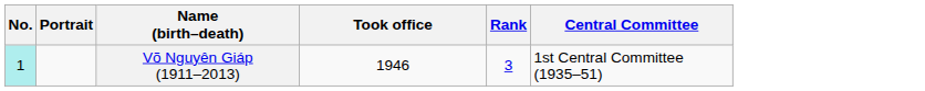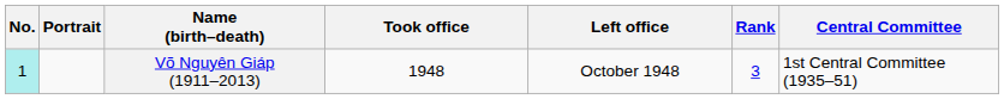+ column: Left office | October 1948
Võ Nguyên Giáp (1911–2013) | Took office: 1946 -> 1948
